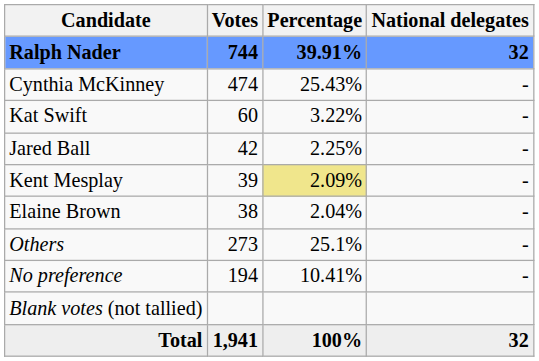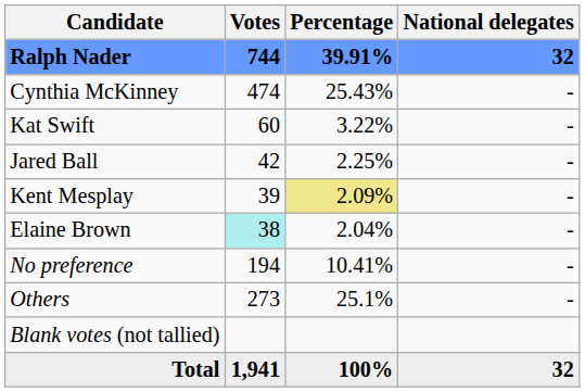Elaine Brown | Votes: no background -> paleturquoise background
rows swapped: Others <-> No preference
